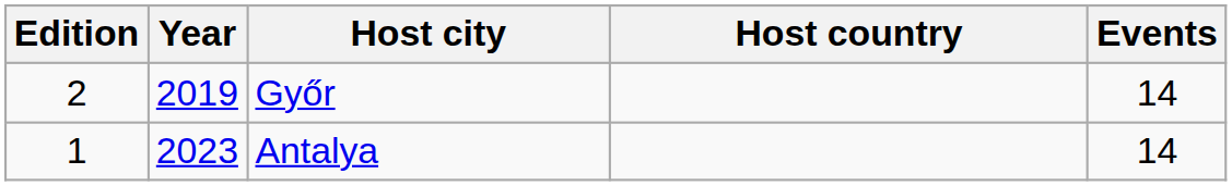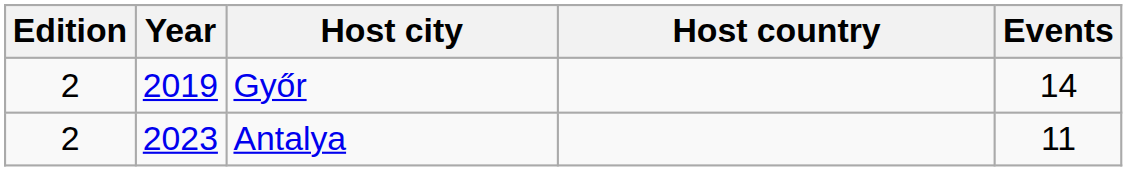Antalya | Edition: 1 -> 2
Antalya | Events: 14 -> 11
